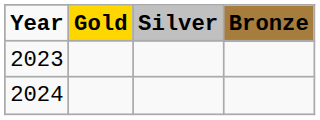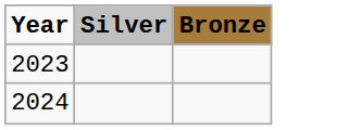- column: Gold
